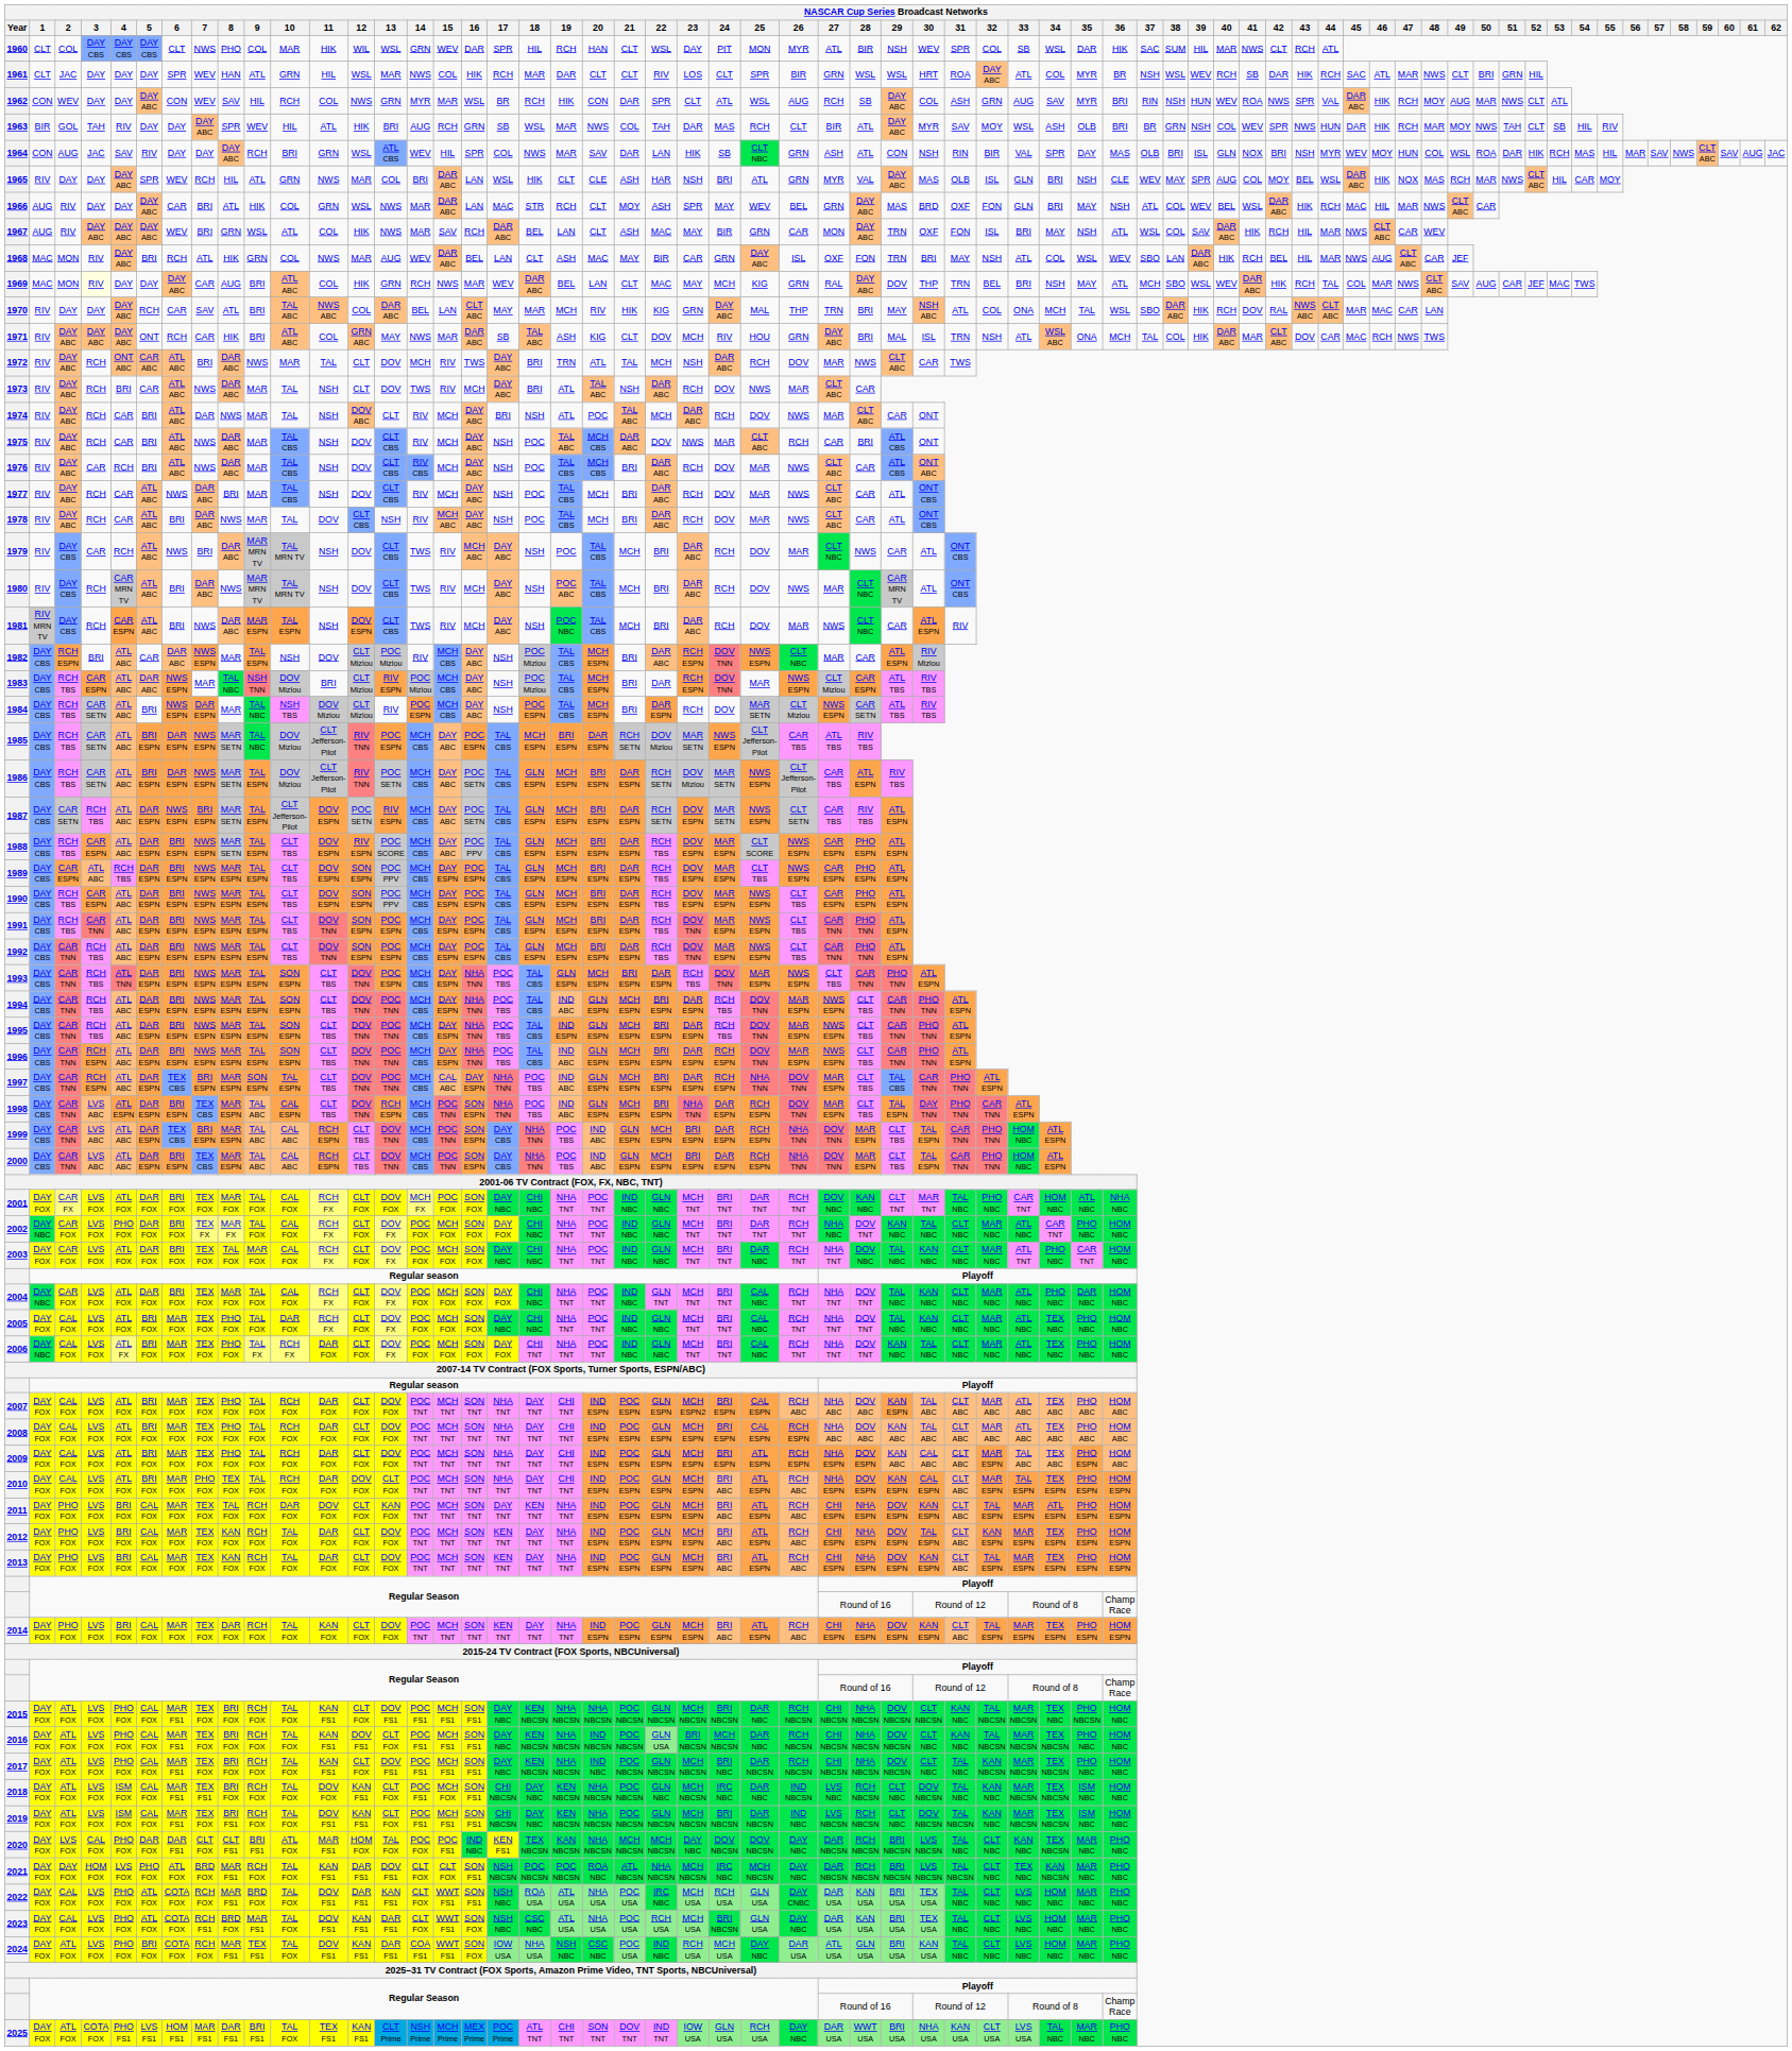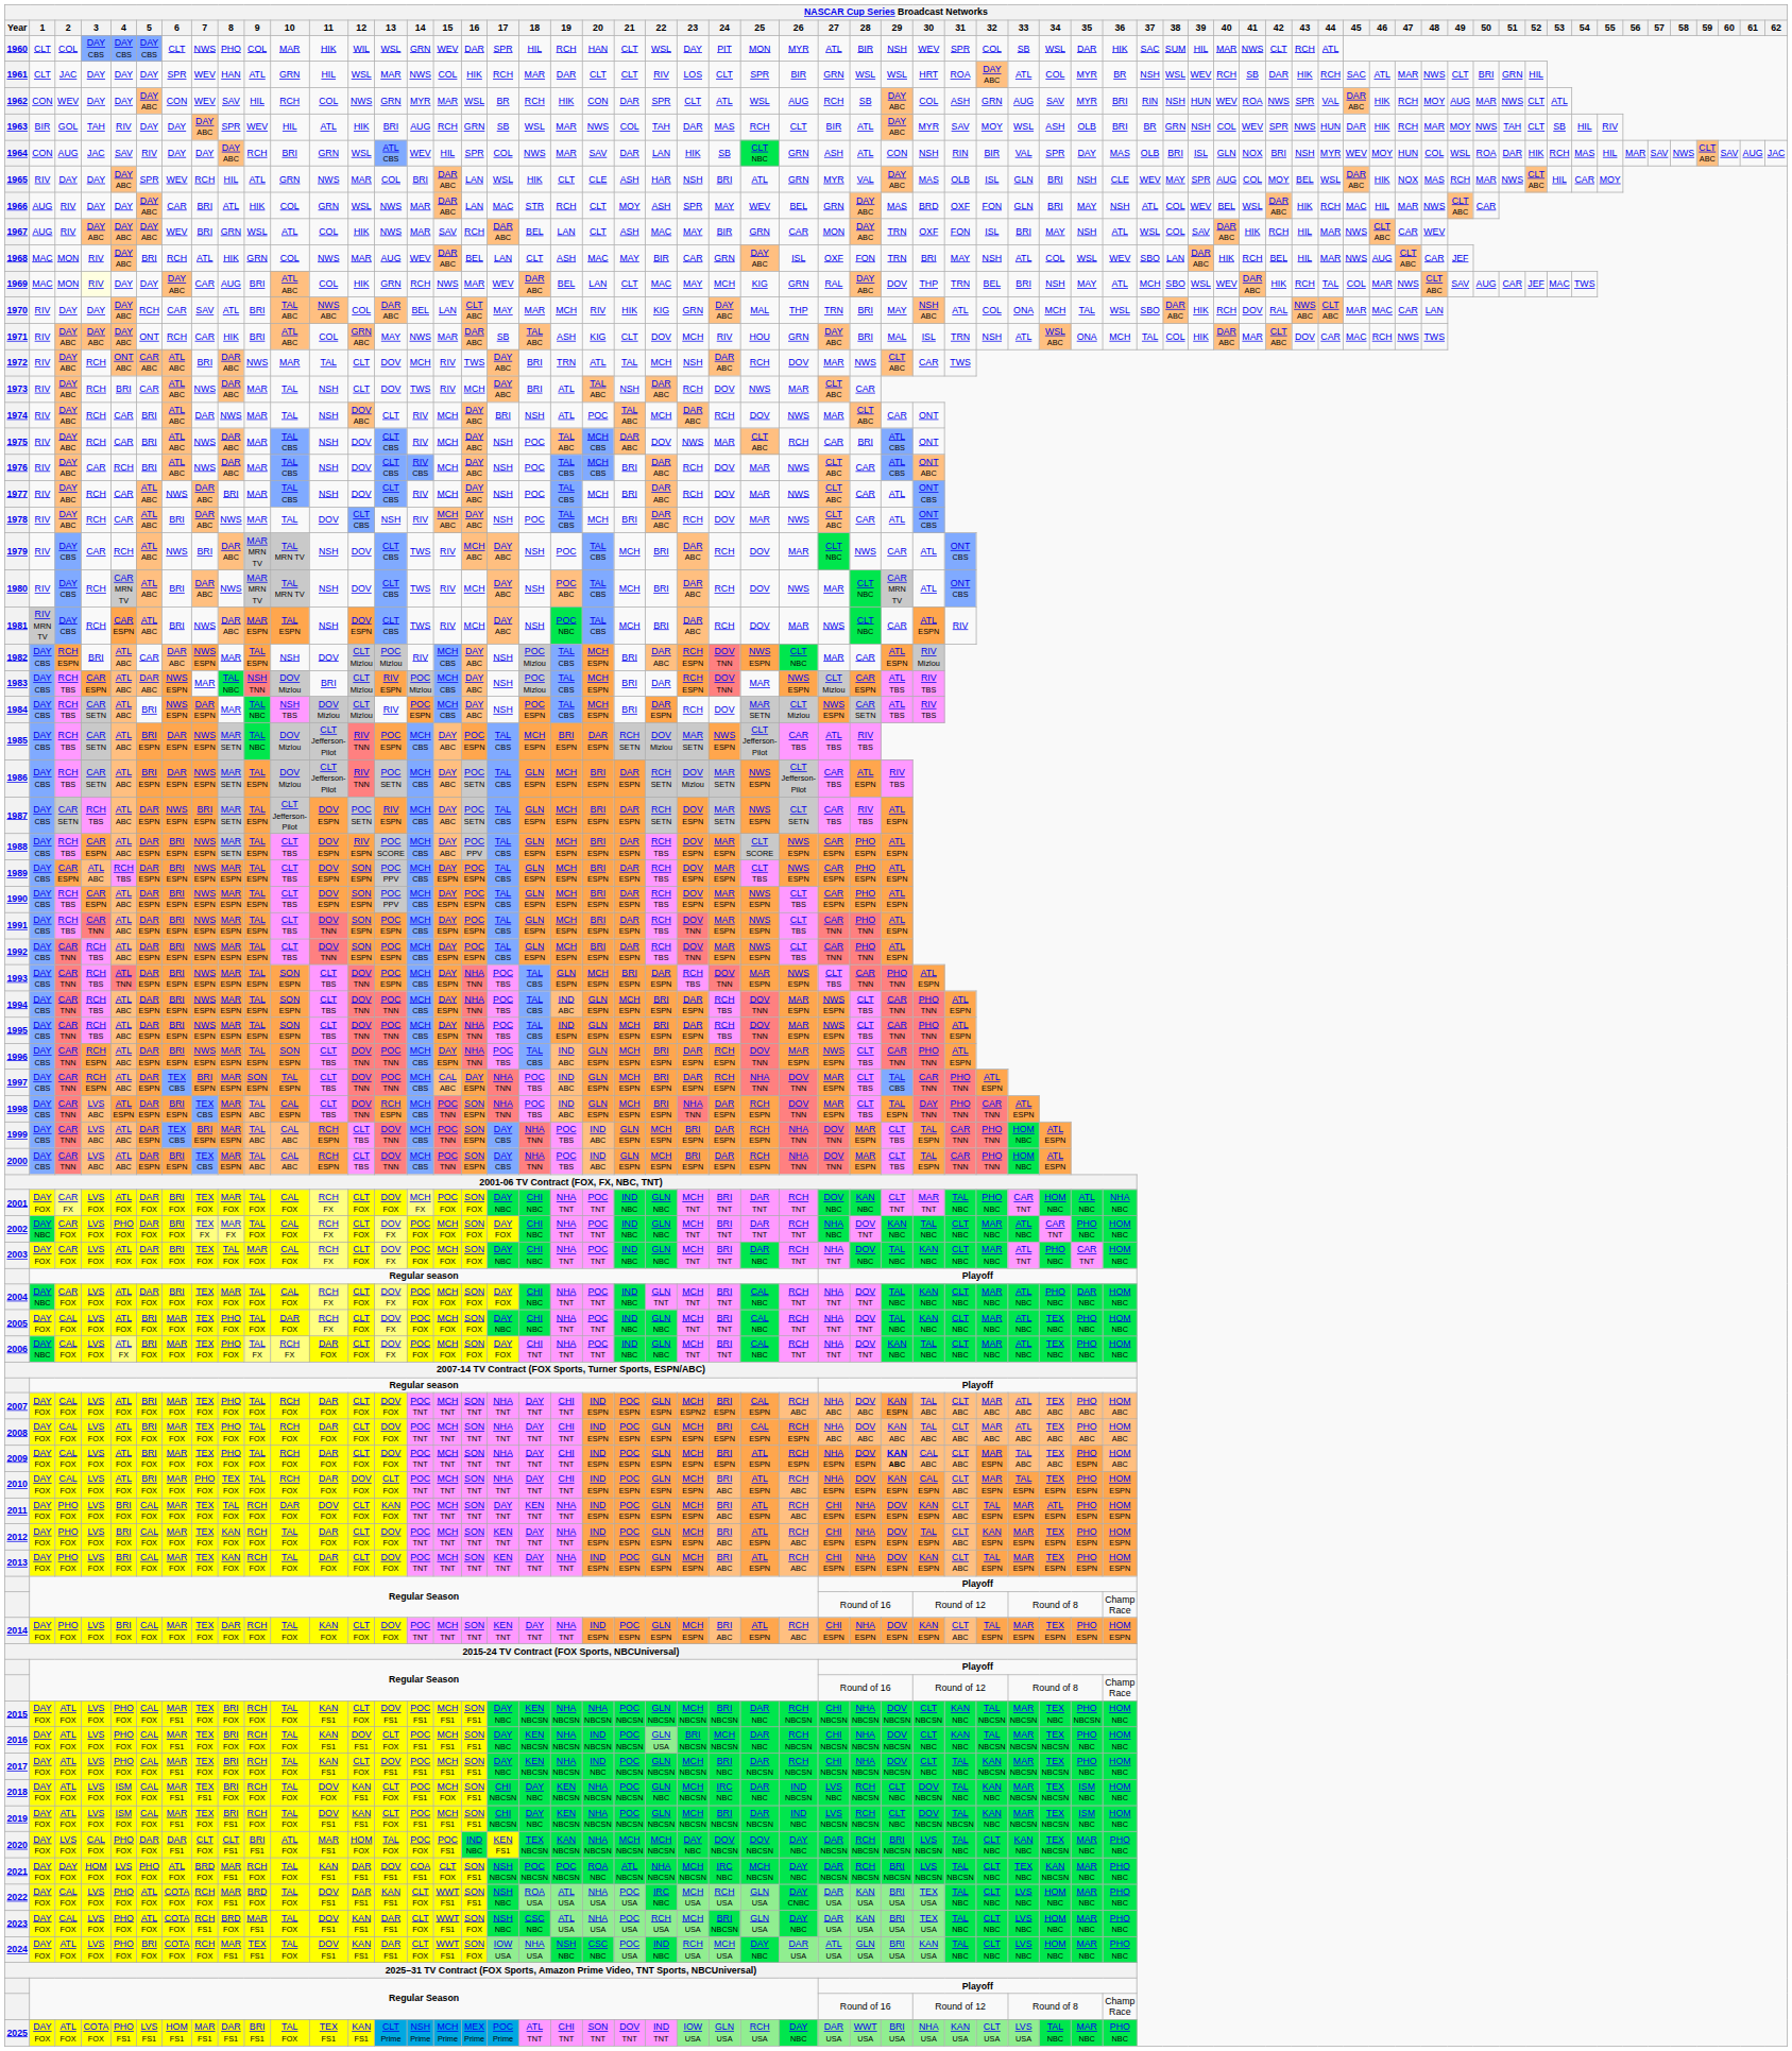2009 | 29: normal -> bold
2021 | 14: CLT FOX -> COA FS1
2024 | 14: COA FS1 -> CLT FOX
